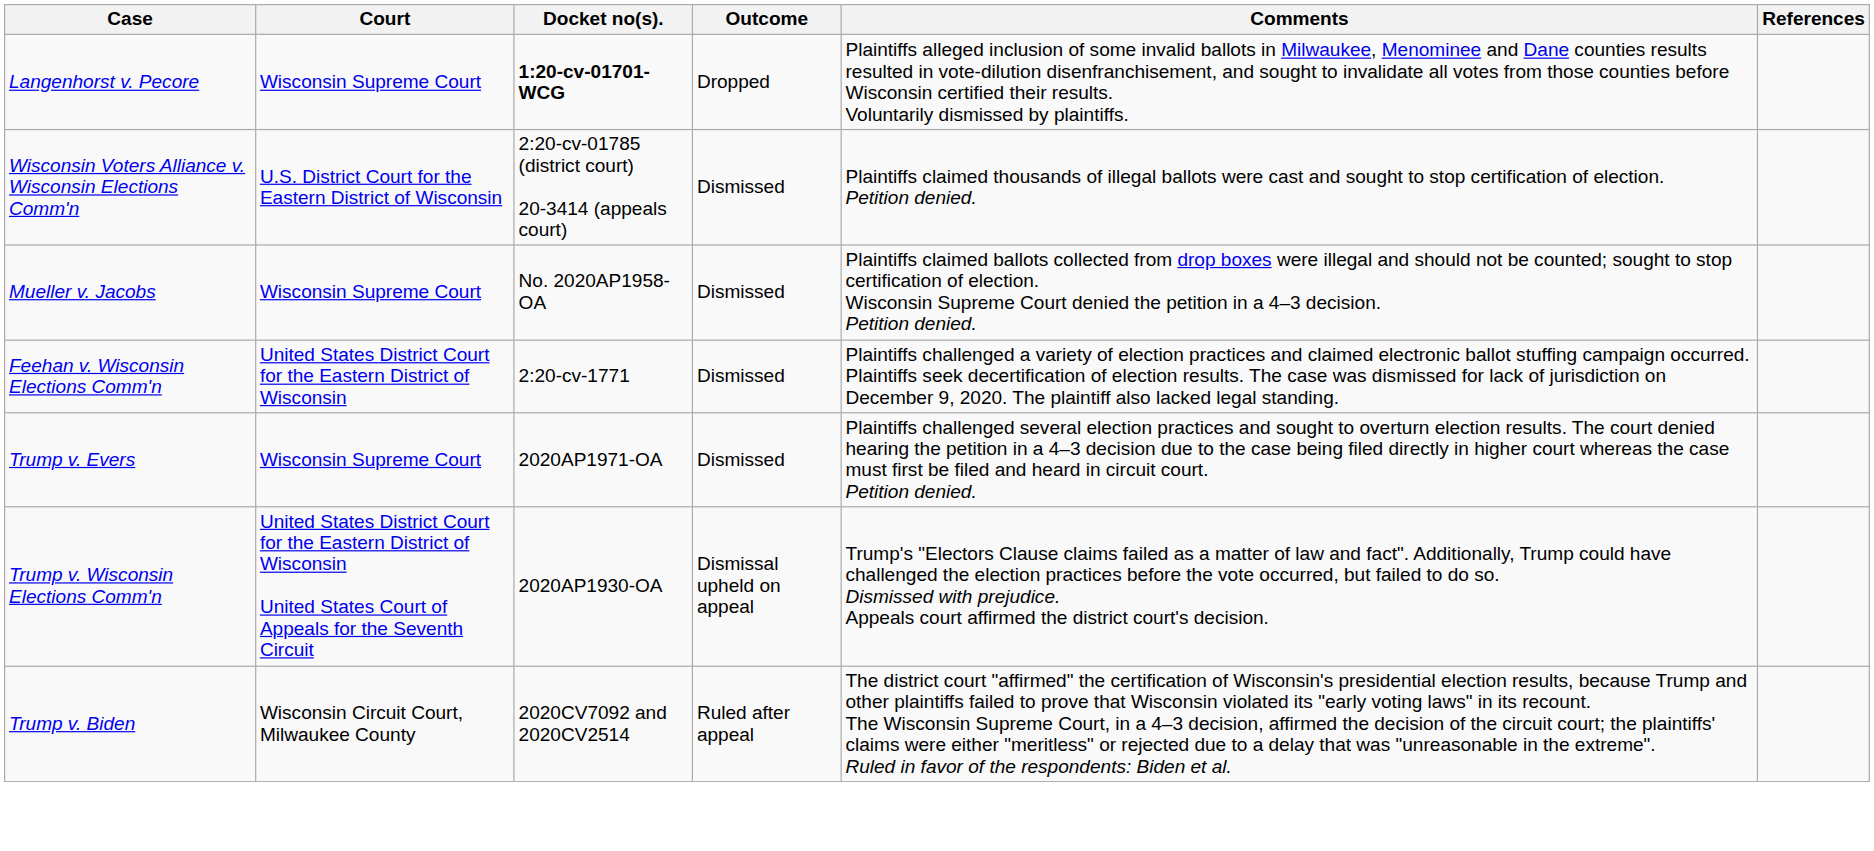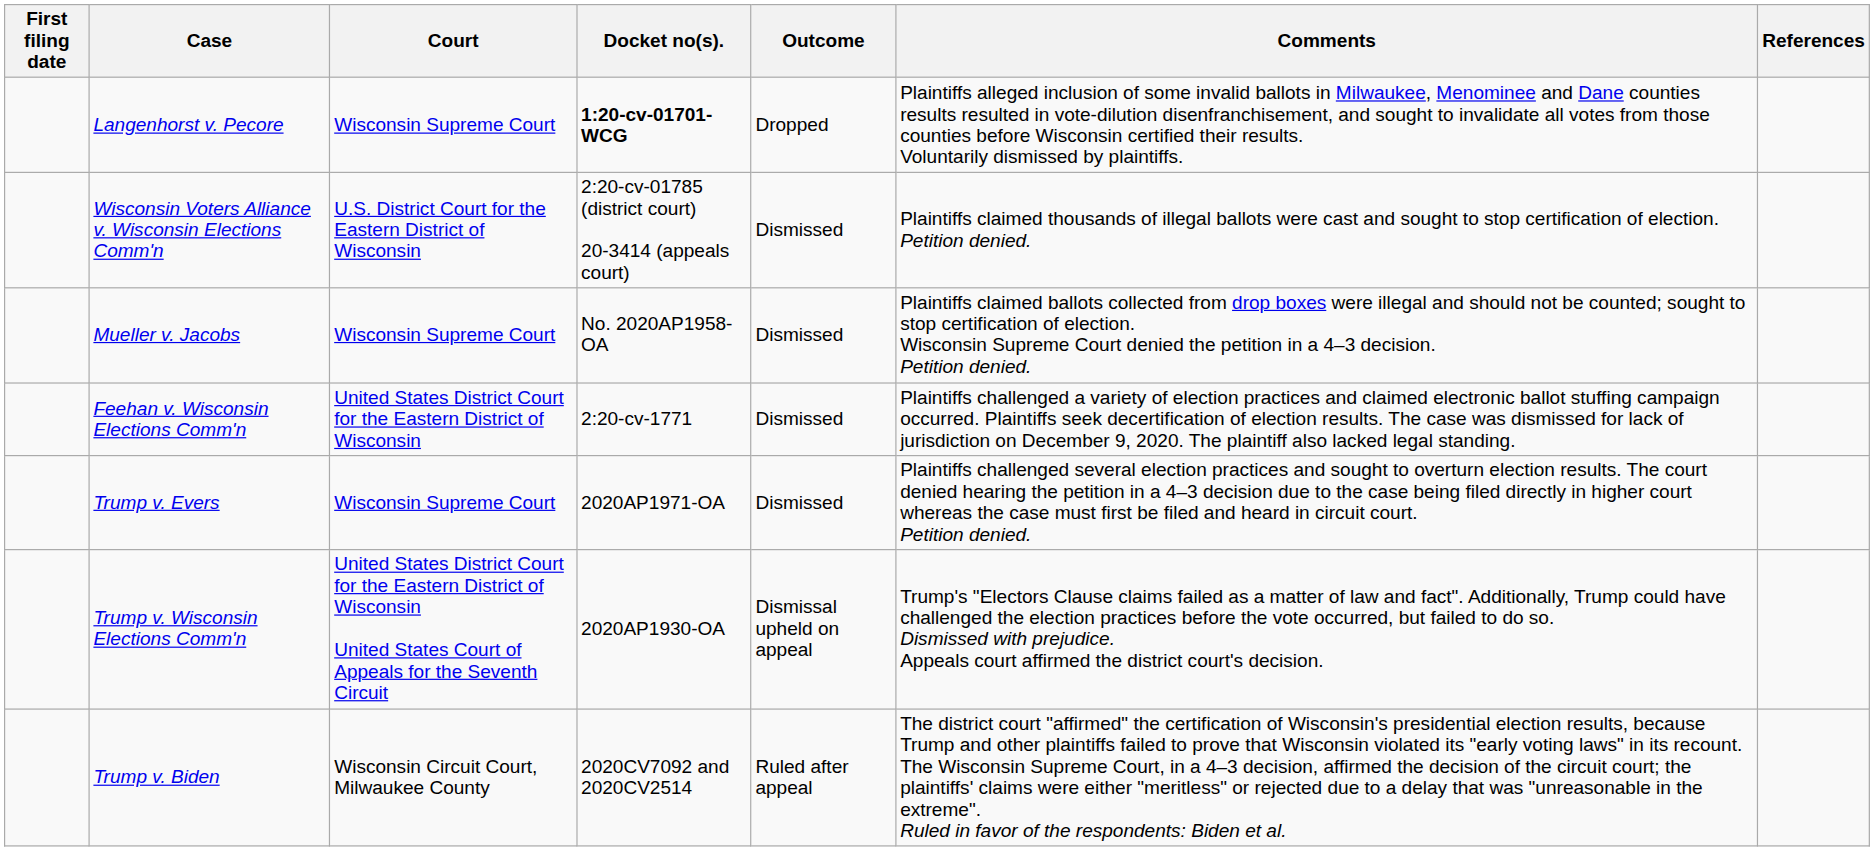+ column: First filing date
